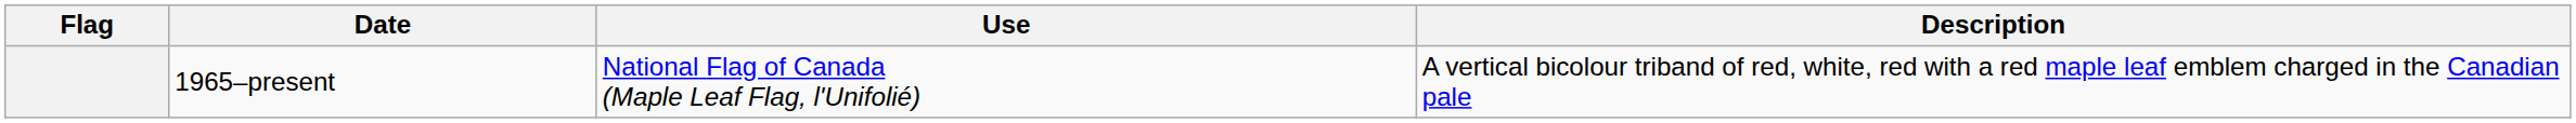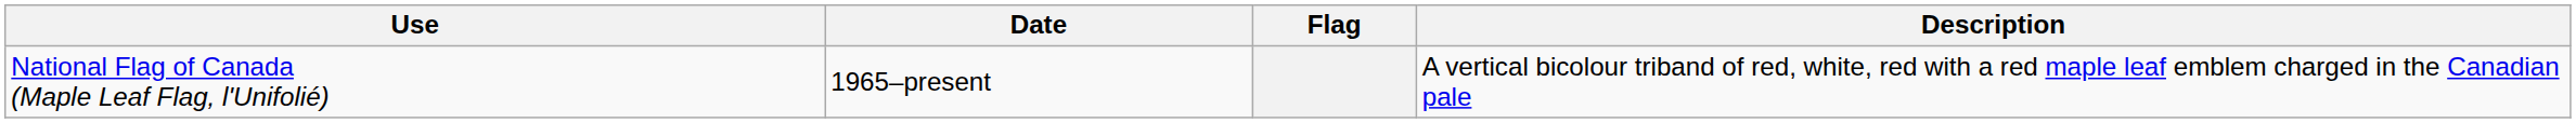columns swapped: Flag <-> Use
